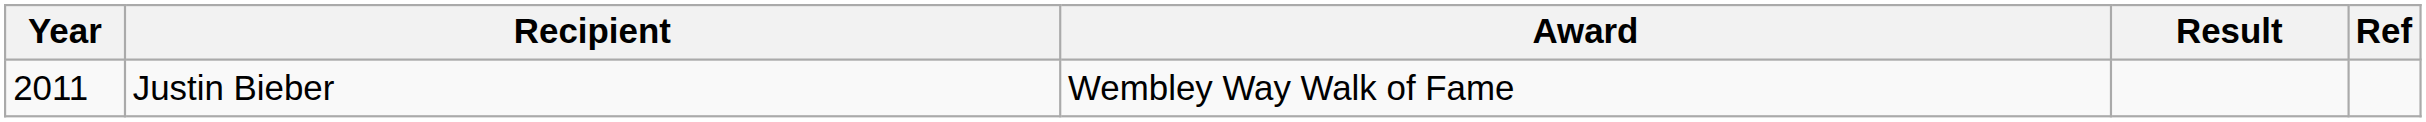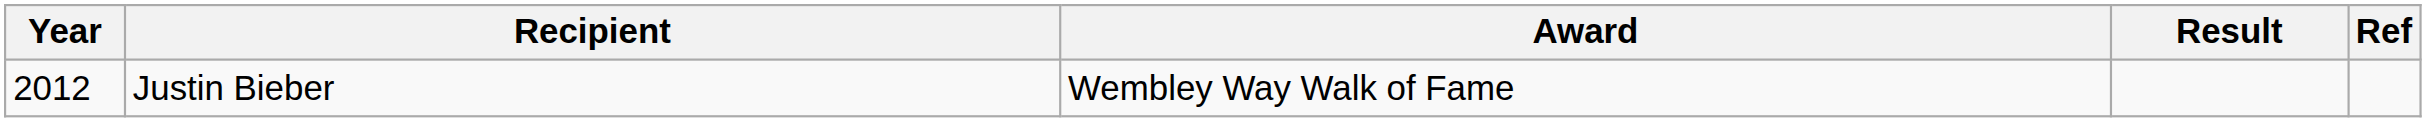Justin Bieber | Year: 2011 -> 2012
